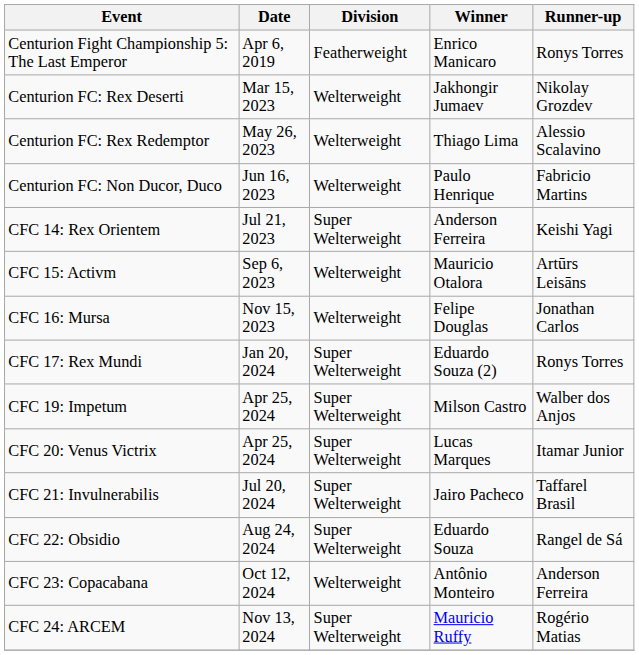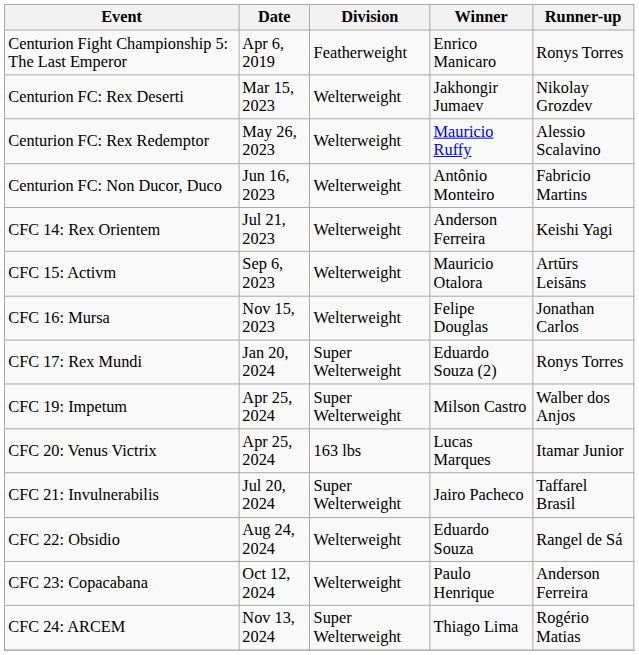Centurion FC: Rex Redemptor | Winner: Thiago Lima -> Mauricio Ruffy
Centurion FC: Non Ducor, Duco | Winner: Paulo Henrique -> Antônio Monteiro
CFC 14: Rex Orientem | Division: Super Welterweight -> Welterweight
CFC 20: Venus Victrix | Division: Super Welterweight -> 163 lbs
CFC 22: Obsidio | Division: Super Welterweight -> Welterweight
CFC 23: Copacabana | Winner: Antônio Monteiro -> Paulo Henrique
CFC 24: ARCEM | Winner: Mauricio Ruffy -> Thiago Lima
